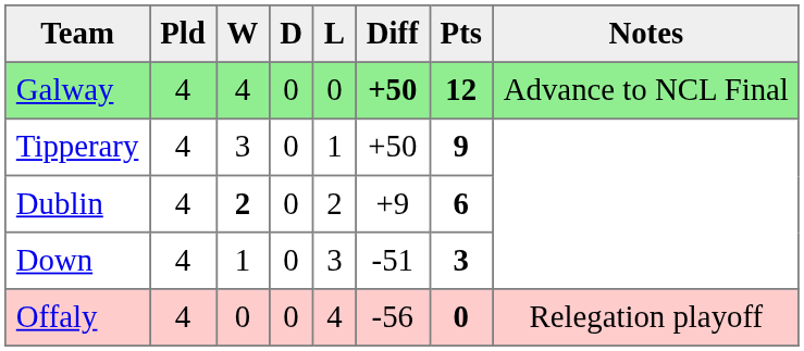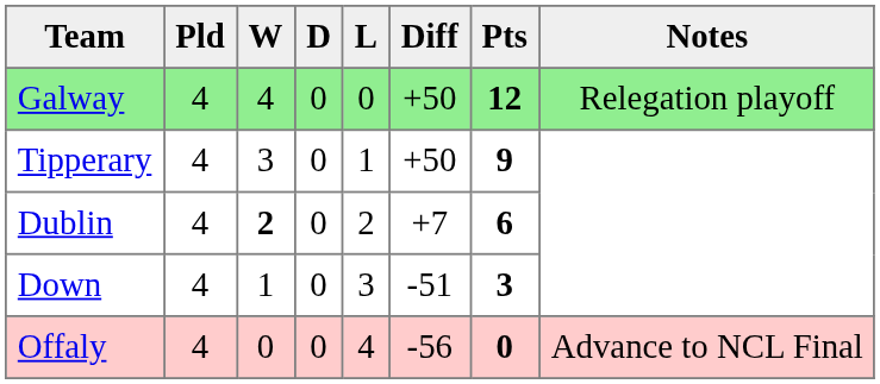Galway | Diff: bold -> normal
Galway | Notes: Advance to NCL Final -> Relegation playoff
Dublin | Diff: +9 -> +7
Offaly | Notes: Relegation playoff -> Advance to NCL Final
